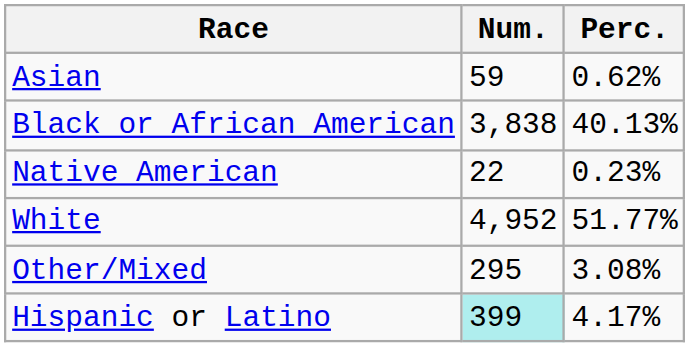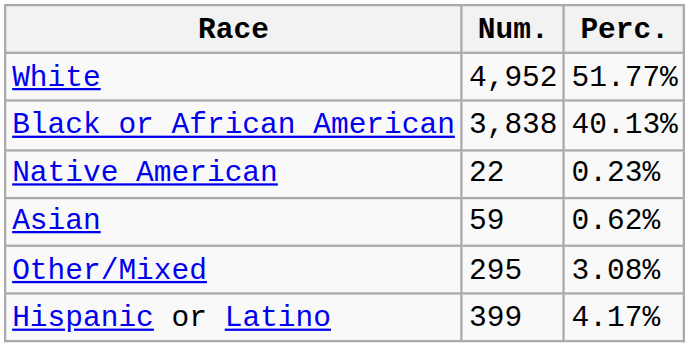rows swapped: White <-> Asian
Hispanic or Latino | Num.: paleturquoise background -> no background
